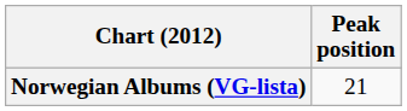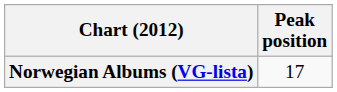Norwegian Albums (VG-lista) | Peak position: 21 -> 17
